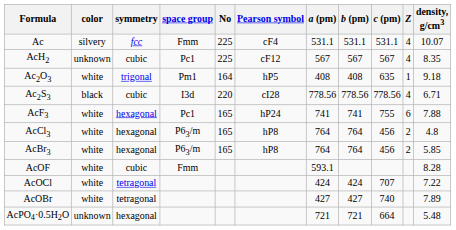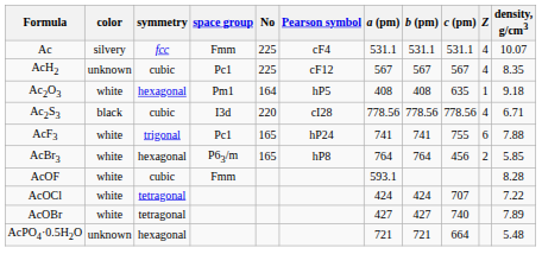Ac2O3 | symmetry: trigonal -> hexagonal
AcF3 | symmetry: hexagonal -> trigonal
- row: AcCl3 | white | hexagonal | P63/m | 165 | hP8 | 764 | 764 | 456 | 2 | 4.8
